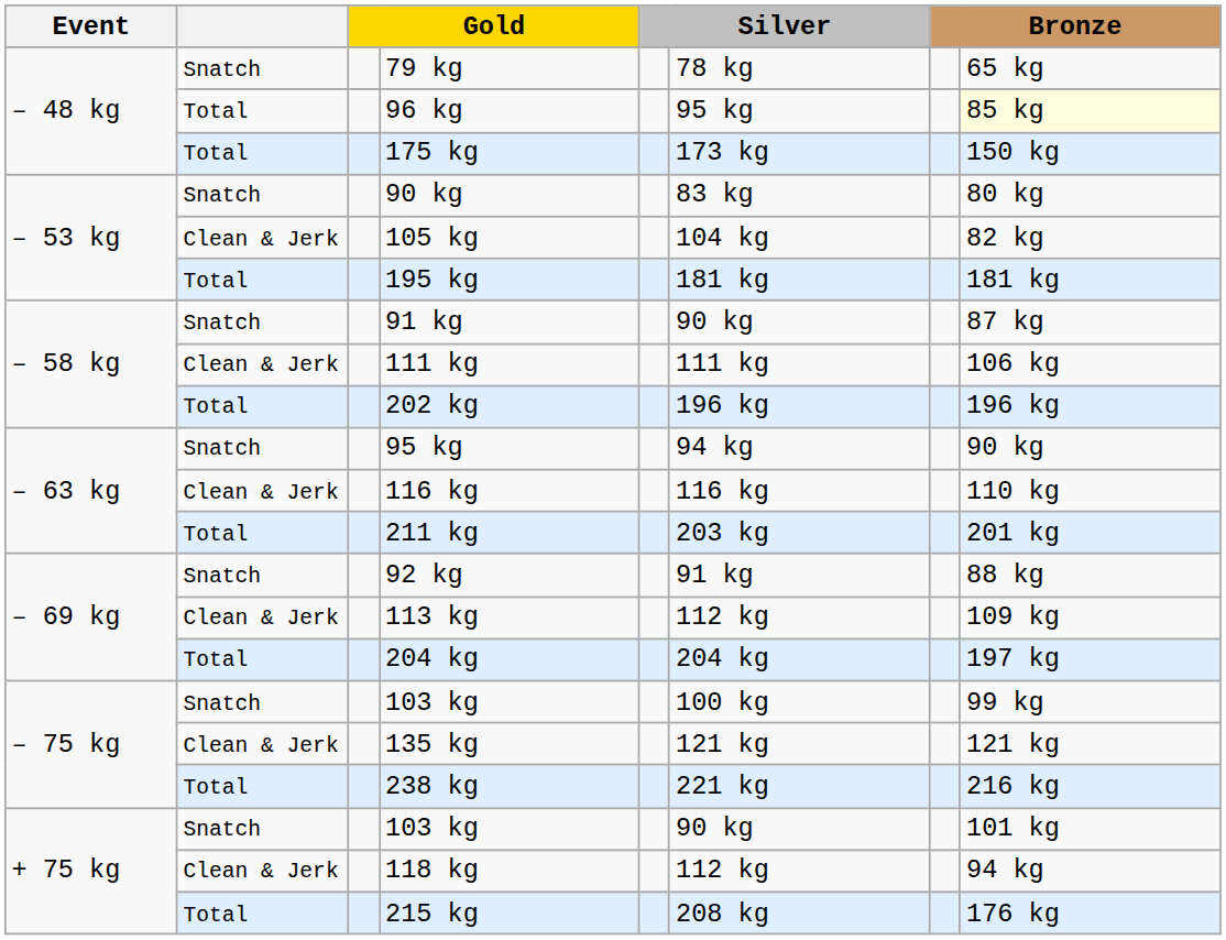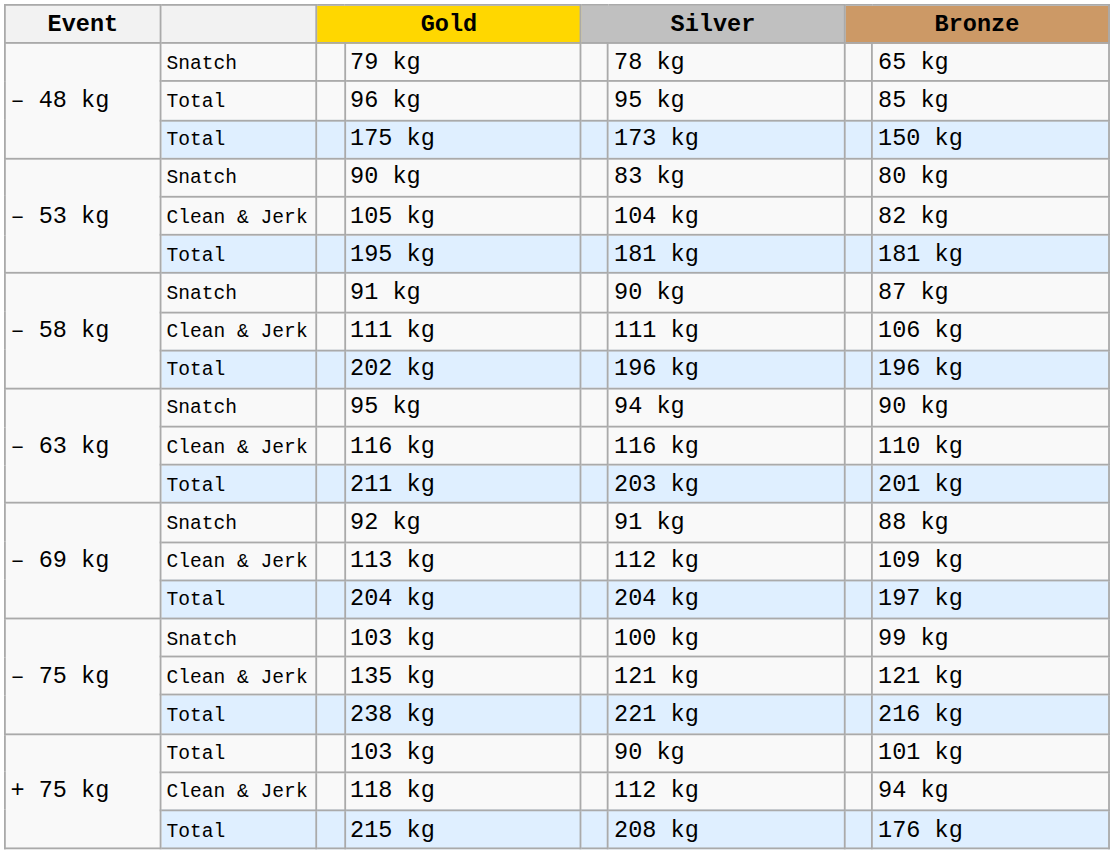96 kg | column 8: lightyellow background -> no background
+ 75 kg / 103 kg | column 2: Snatch -> Total
